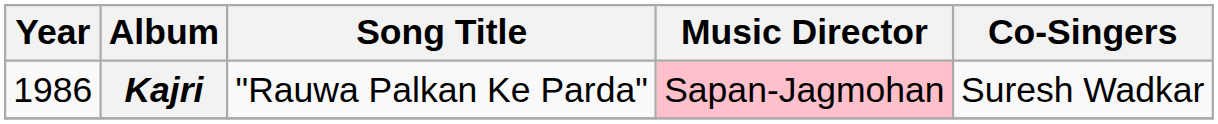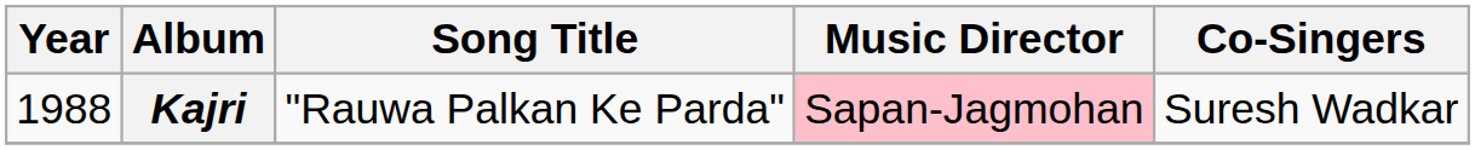Kajri | Year: 1986 -> 1988
